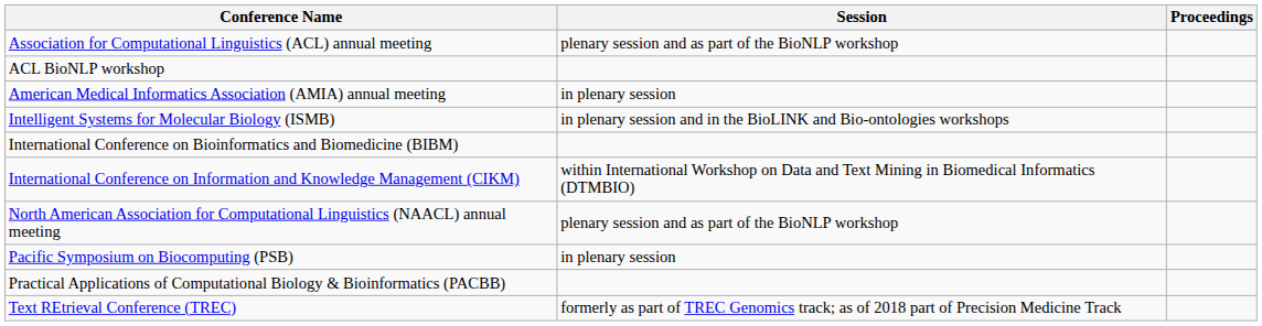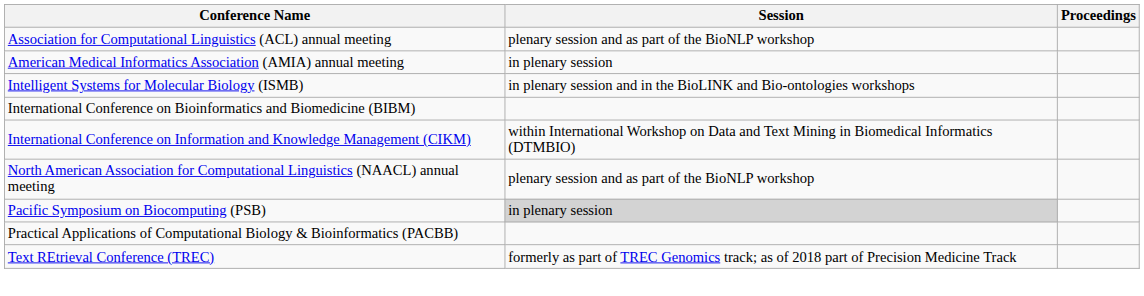- row: ACL BioNLP workshop
Pacific Symposium on Biocomputing (PSB) | Session: no background -> lightgrey background
